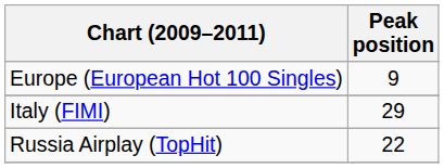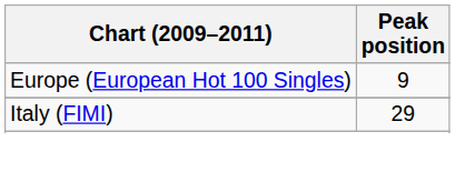- row: Russia Airplay (TopHit) | 22
